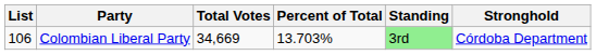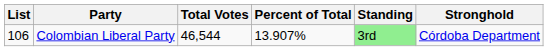Colombian Liberal Party | Total Votes: 34,669 -> 46,544
Colombian Liberal Party | Percent of Total: 13.703% -> 13.907%
